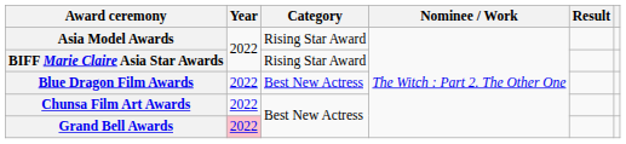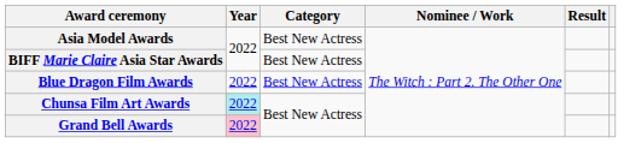Asia Model Awards | Category: Rising Star Award -> Best New Actress
BIFF Marie Claire Asia Star Awards | Category: Rising Star Award -> Best New Actress
Chunsa Film Art Awards | Year: no background -> paleturquoise background
